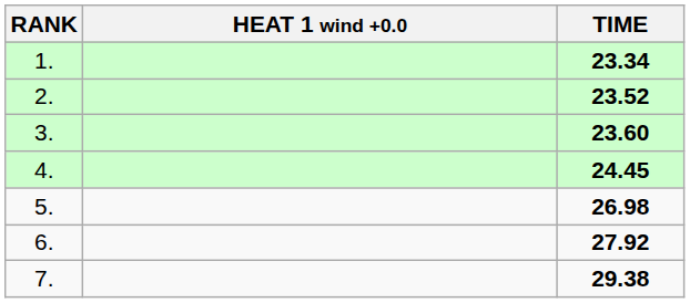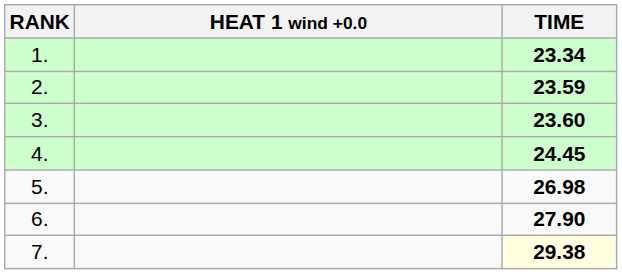2. | TIME: 23.52 -> 23.59
6. | TIME: 27.92 -> 27.90
7. | TIME: no background -> lightyellow background
